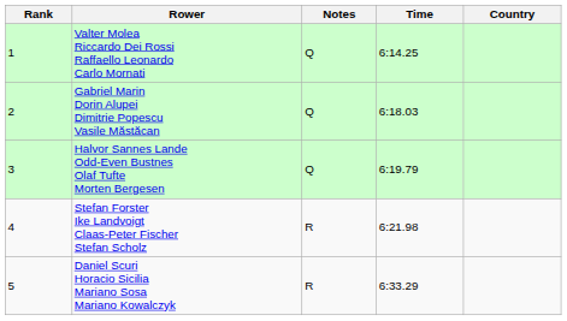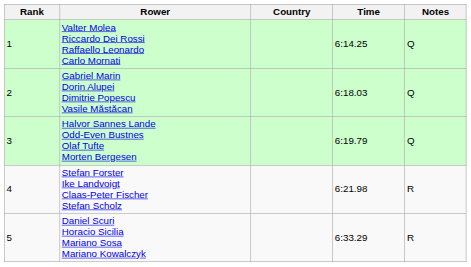columns swapped: Country <-> Notes
